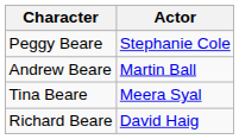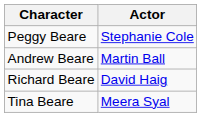rows swapped: Richard Beare <-> Tina Beare
